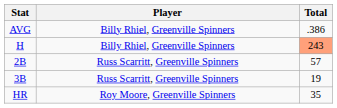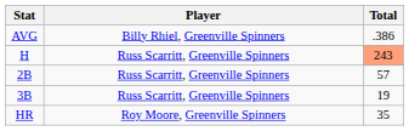H | Player: Billy Rhiel, Greenville Spinners -> Russ Scarritt, Greenville Spinners
